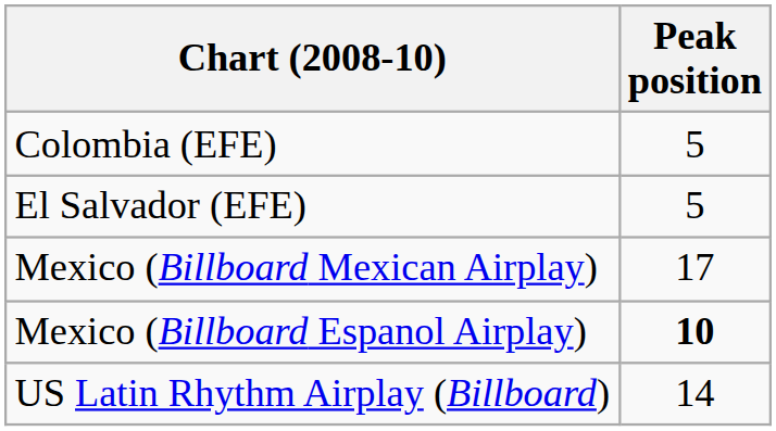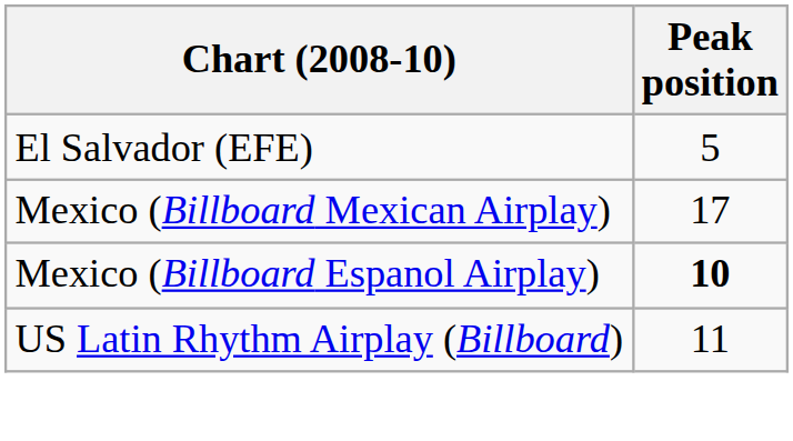- row: Colombia (EFE) | 5
US Latin Rhythm Airplay (Billboard) | Peak position: 14 -> 11
